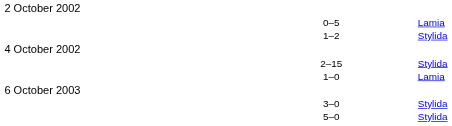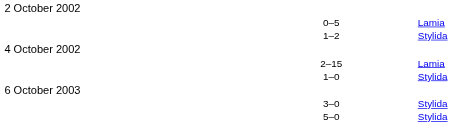2–15 | column 4: Stylida -> Lamia
1–0 | column 4: Lamia -> Stylida
